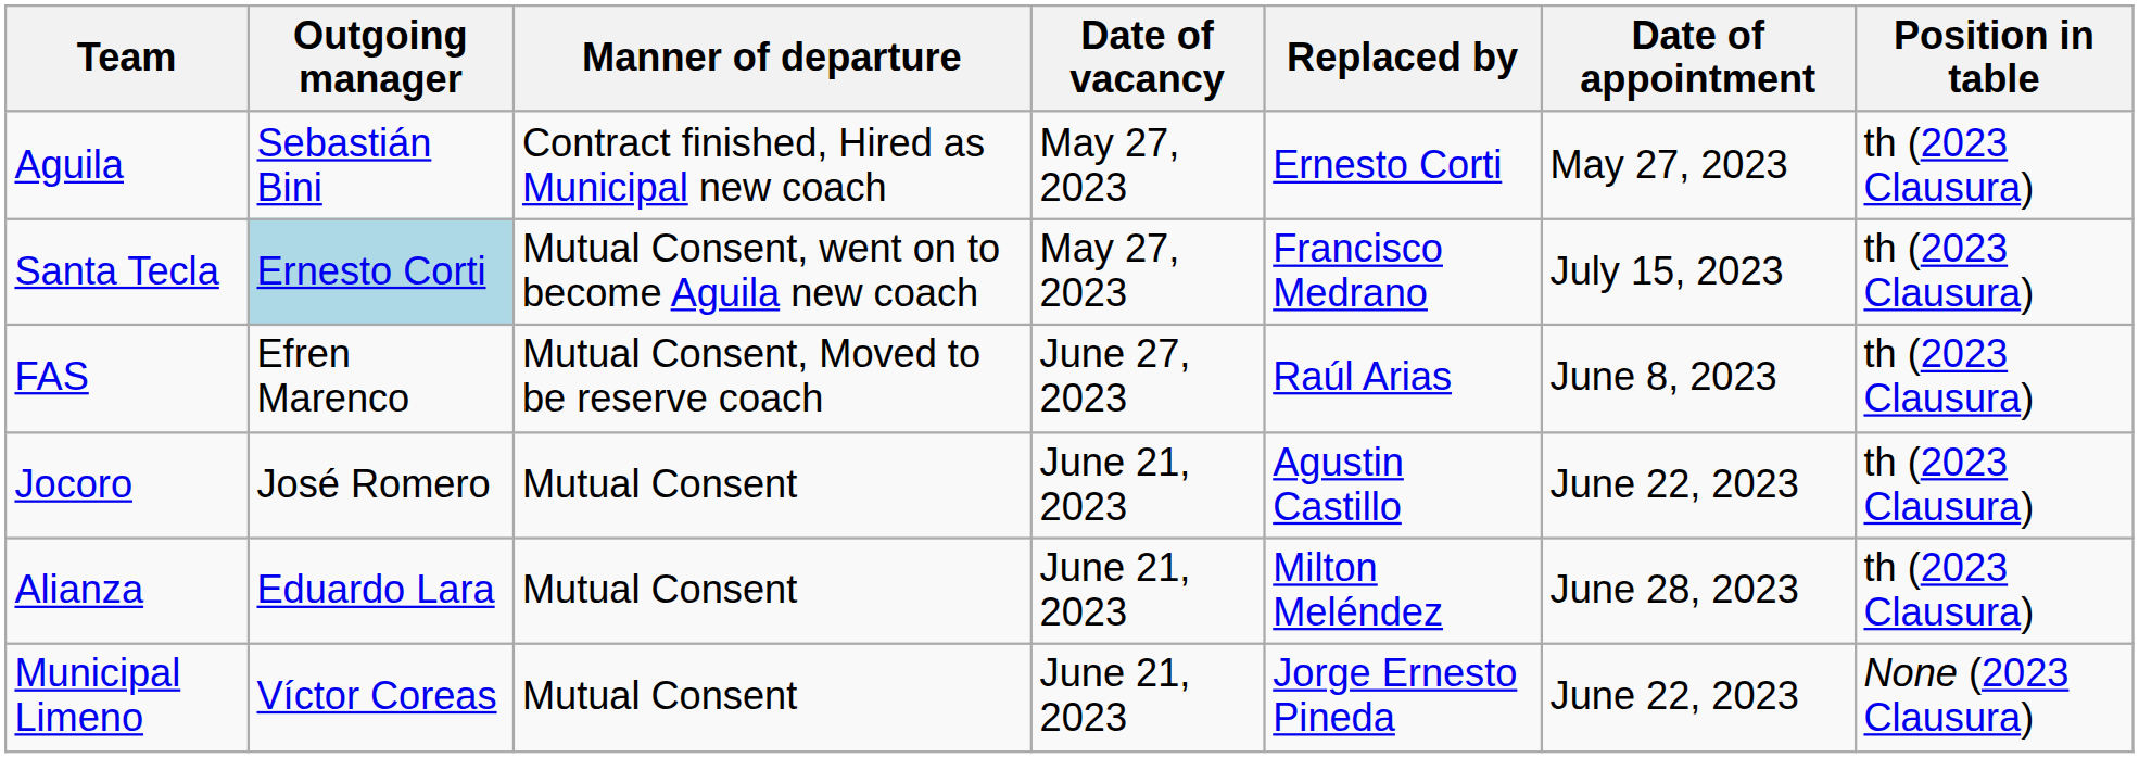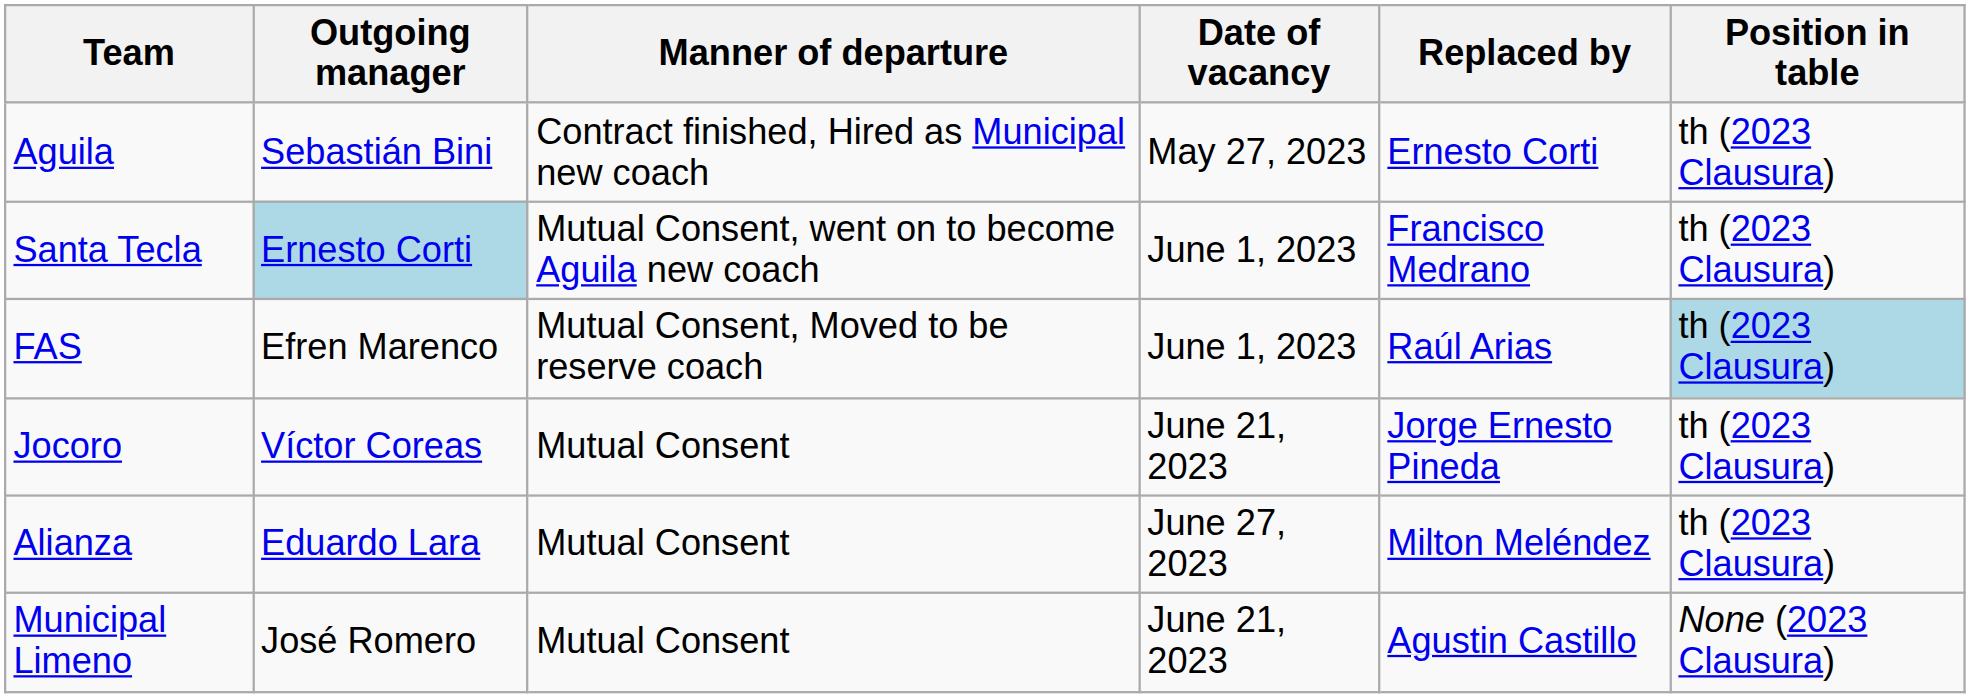- column: Date of appointment | May 27, 2023 | July 15, 2023 | June 8, 2023 | June 22, 2023 | June 28, 2023 | June 22, 2023
Santa Tecla | Date of vacancy: May 27, 2023 -> June 1, 2023
FAS | Date of vacancy: June 27, 2023 -> June 1, 2023
FAS | Position in table: no background -> lightblue background
Jocoro | Outgoing manager: José Romero -> Víctor Coreas
Jocoro | Replaced by: Agustin Castillo -> Jorge Ernesto Pineda
Alianza | Date of vacancy: June 21, 2023 -> June 27, 2023
Municipal Limeno | Outgoing manager: Víctor Coreas -> José Romero
Municipal Limeno | Replaced by: Jorge Ernesto Pineda -> Agustin Castillo
